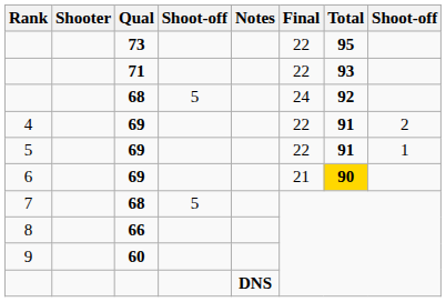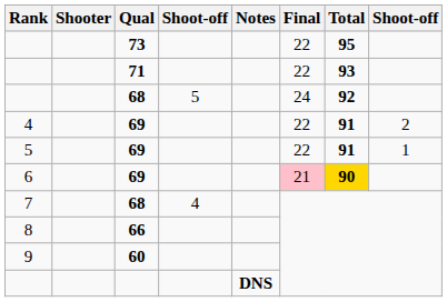6 | Final: no background -> pink background
7 | column 4: 5 -> 4
